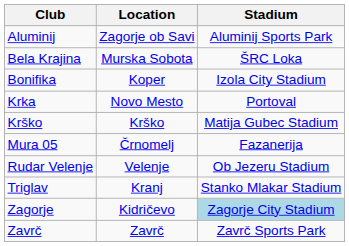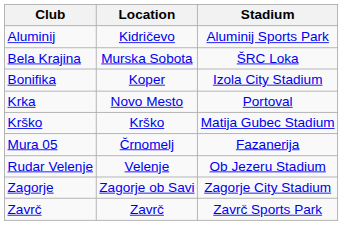Aluminij | Location: Zagorje ob Savi -> Kidričevo
- row: Triglav | Kranj | Stanko Mlakar Stadium
Zagorje | Location: Kidričevo -> Zagorje ob Savi
Zagorje | Stadium: lightblue background -> no background
